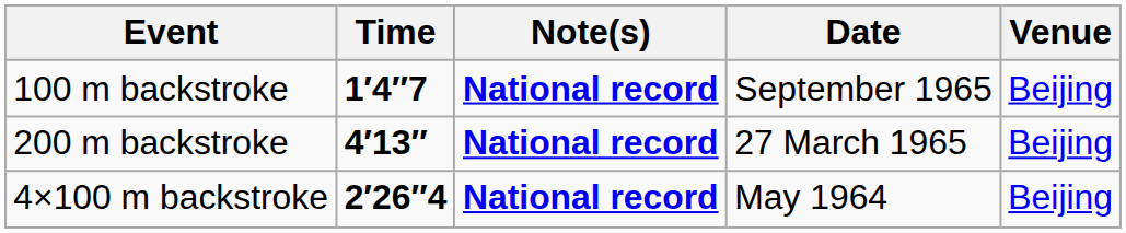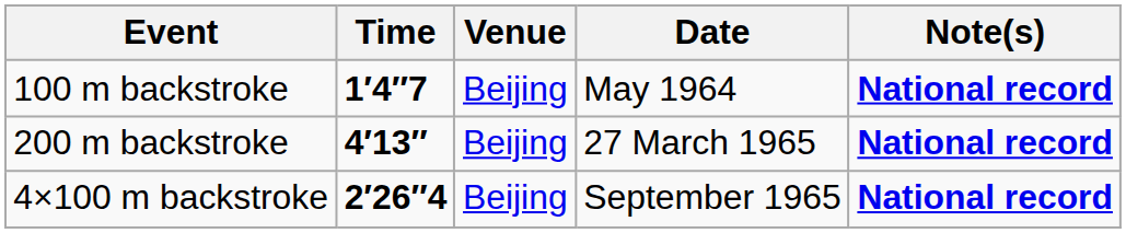columns swapped: Venue <-> Note(s)
100 m backstroke | Date: September 1965 -> May 1964
4×100 m backstroke | Date: May 1964 -> September 1965
